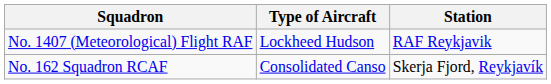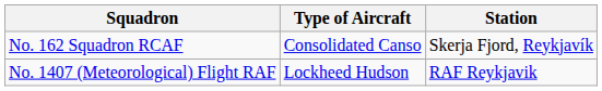rows swapped: No. 162 Squadron RCAF <-> No. 1407 (Meteorological) Flight RAF
